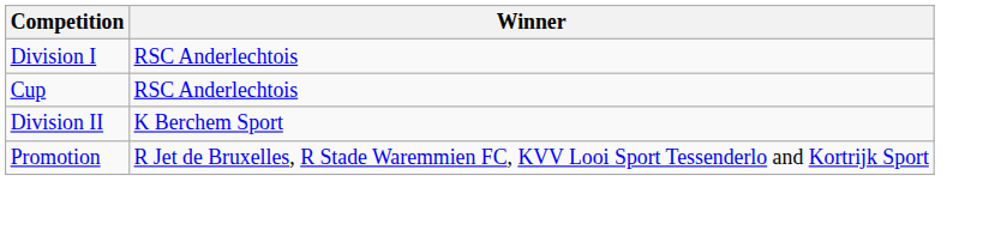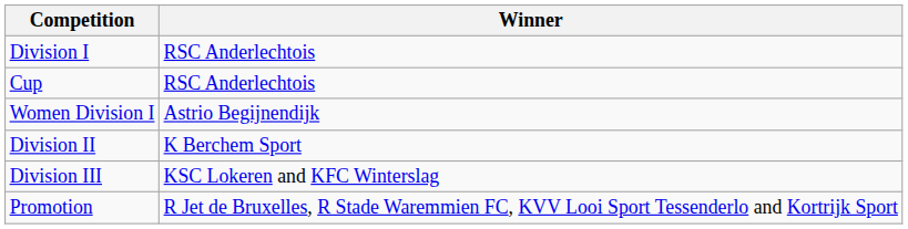+ row: Women Division I | Astrio Begijnendijk
+ row: Division III | KSC Lokeren and KFC Winterslag
